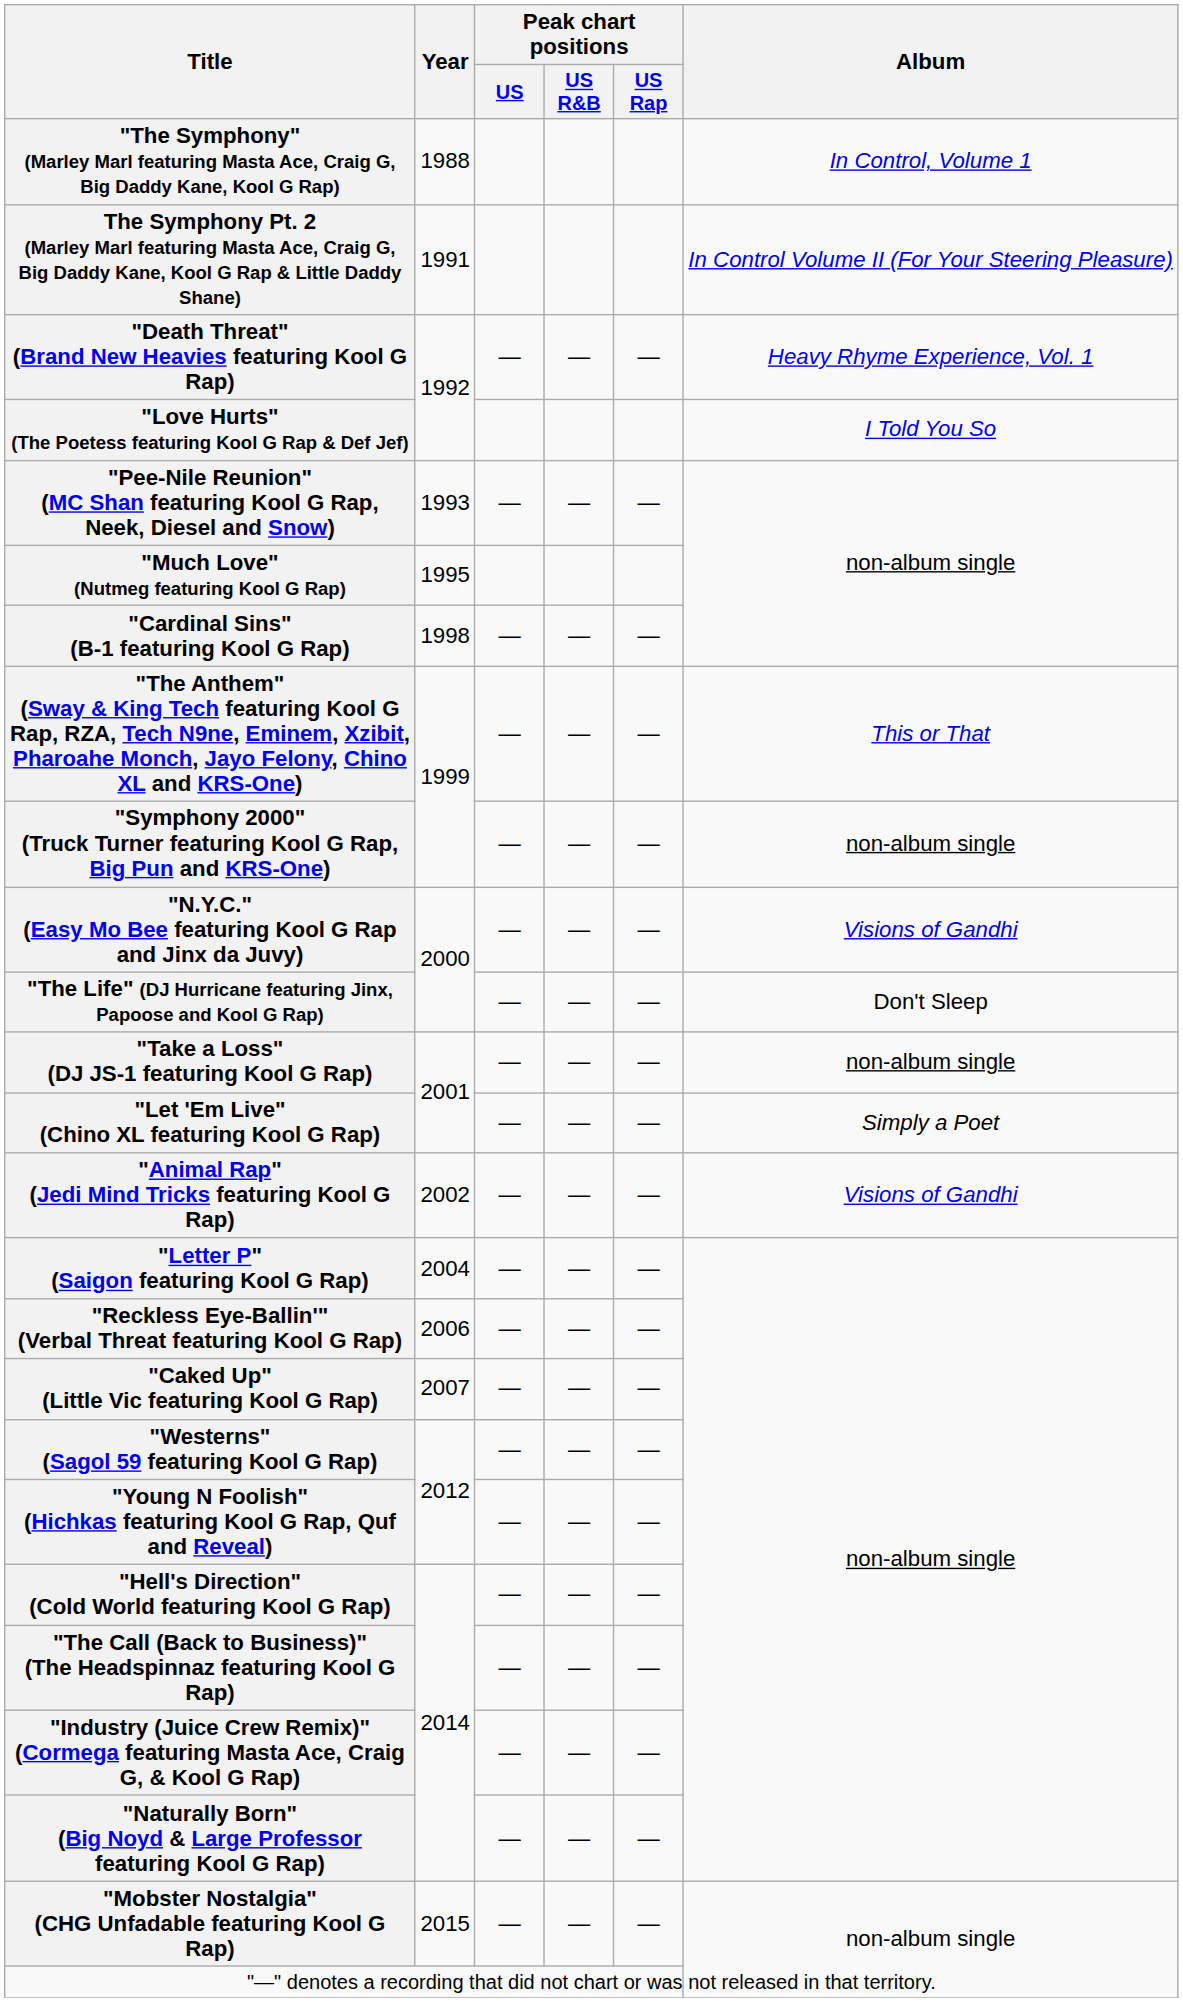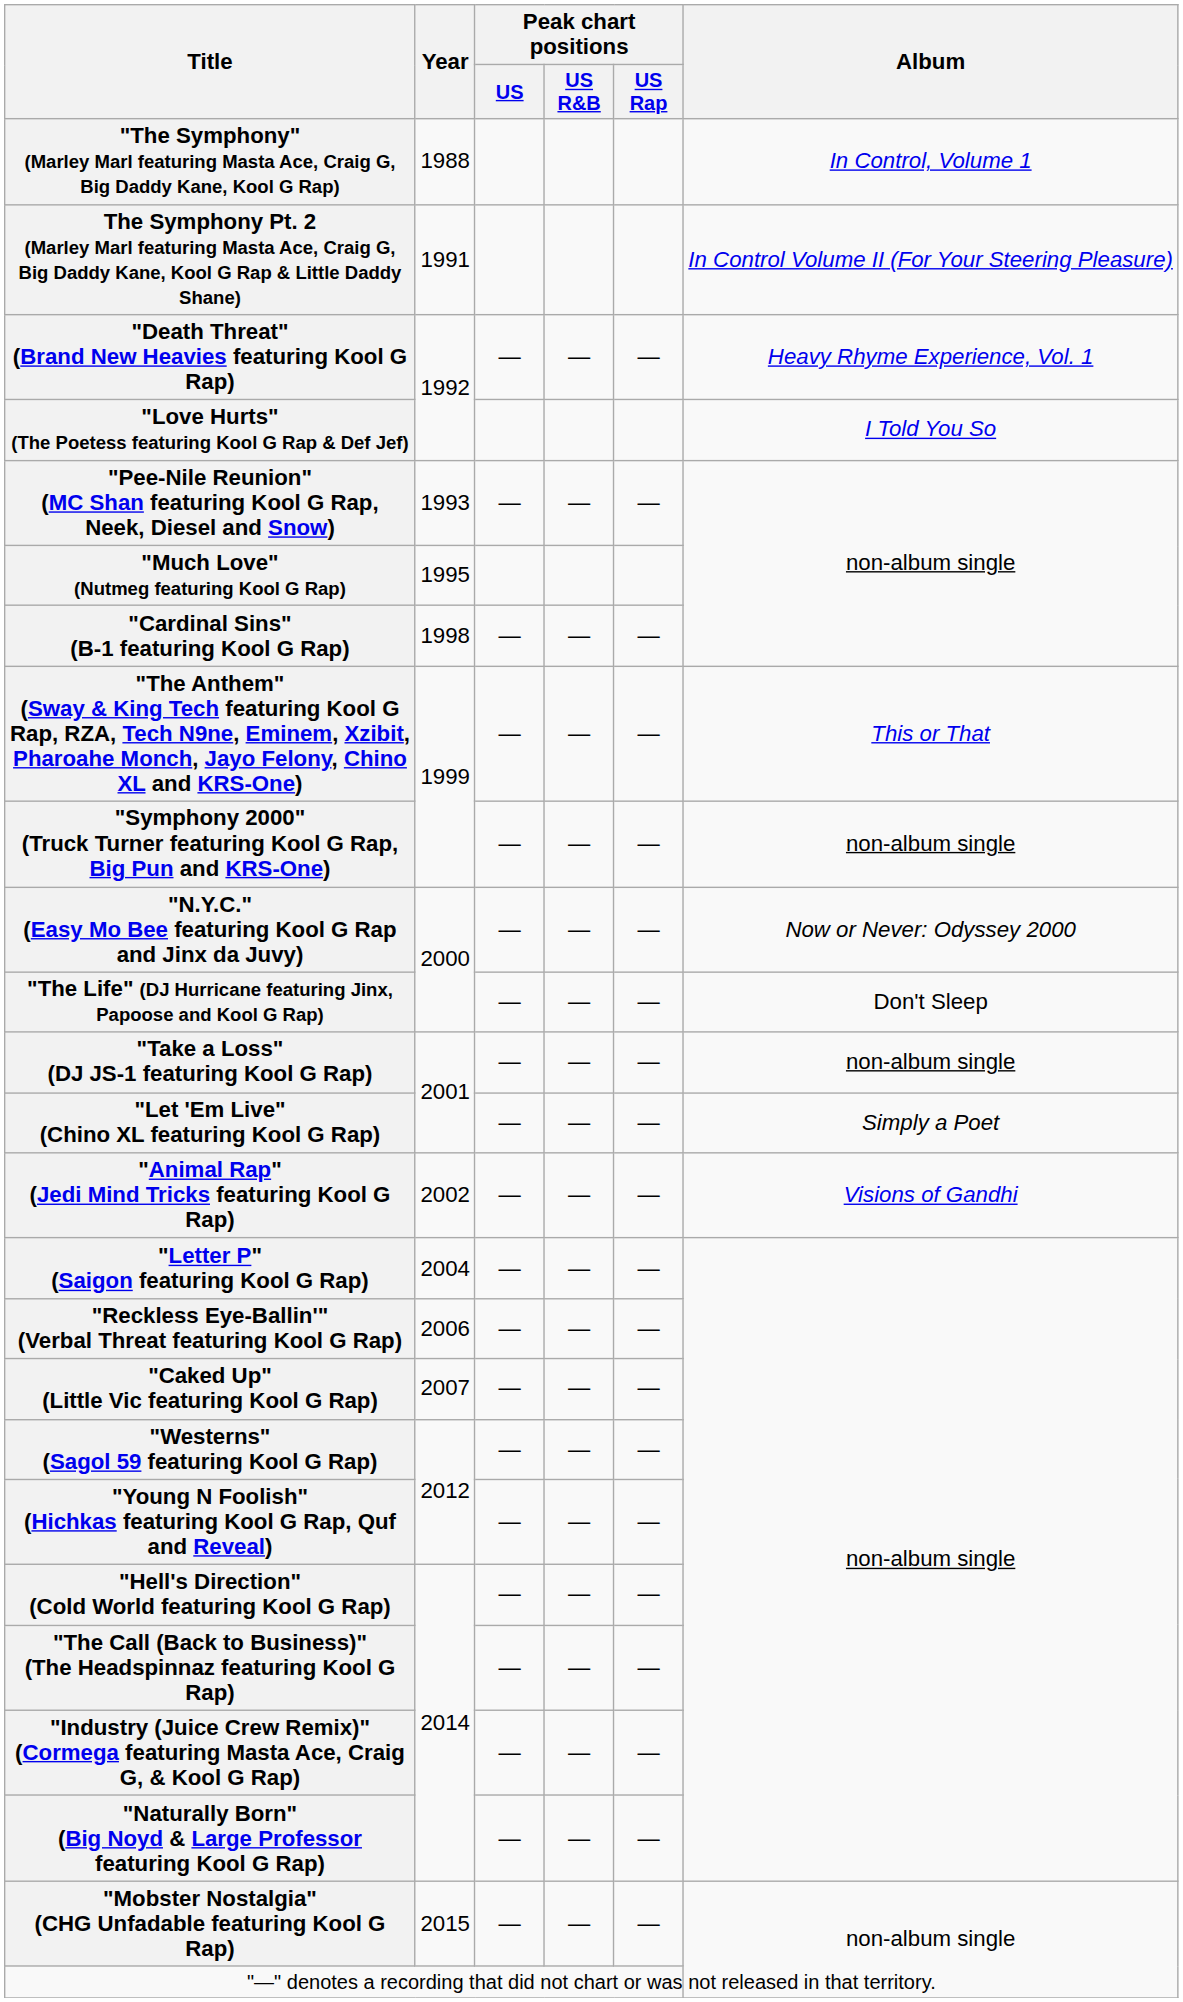"N.Y.C." (Easy Mo Bee featuring Kool G Rap and Jinx da Juvy) | Album: Visions of Gandhi -> Now or Never: Odyssey 2000
